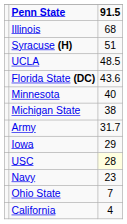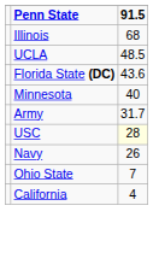- row: Syracuse (H) | 51
- row: Michigan State | 38
- row: Iowa | 29
Navy | 91.5: 23 -> 26
